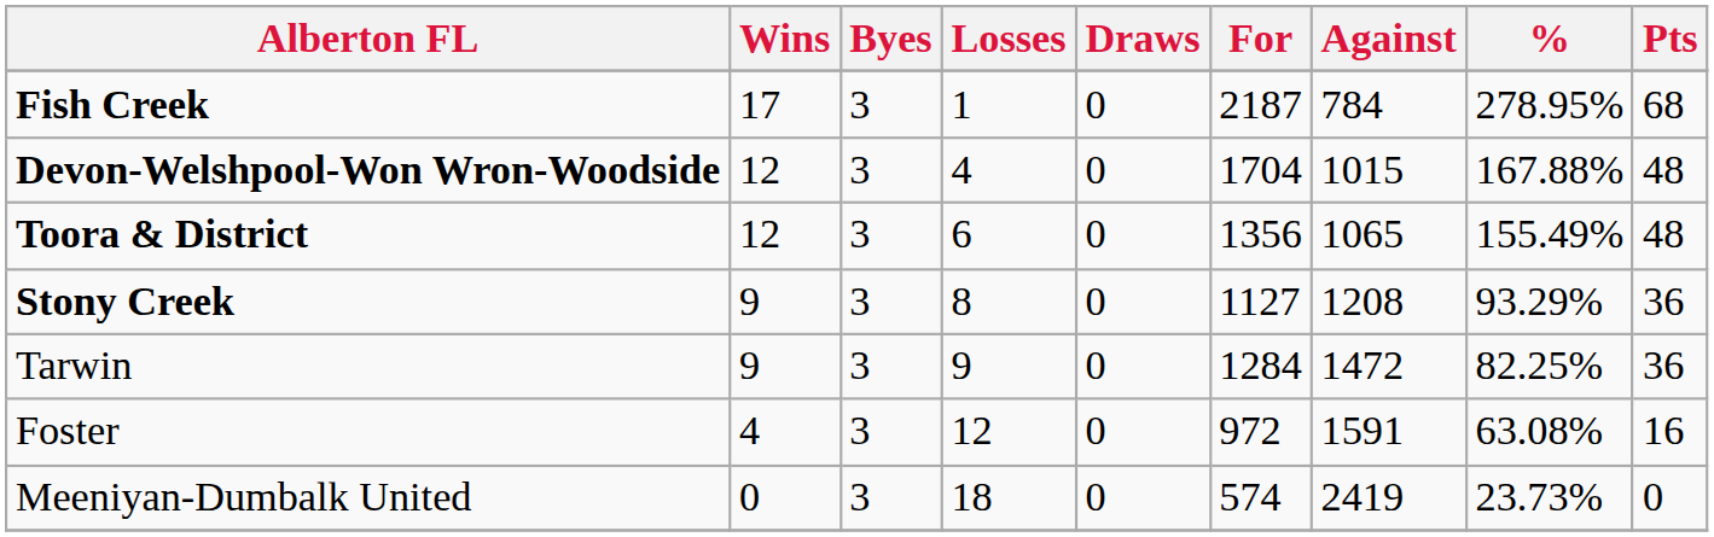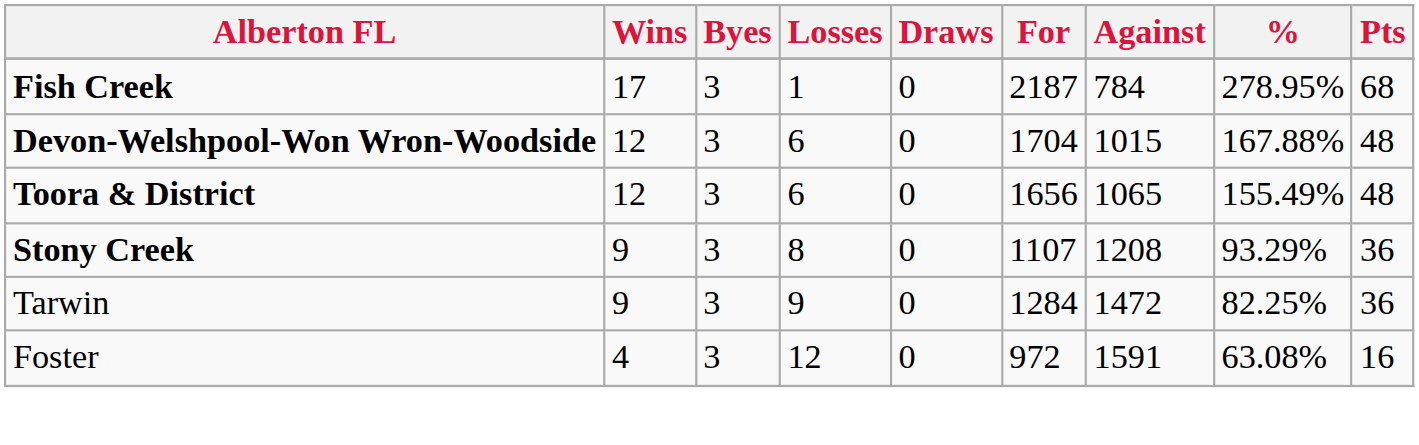Devon-Welshpool-Won Wron-Woodside | Losses: 4 -> 6
Toora & District | For: 1356 -> 1656
Stony Creek | For: 1127 -> 1107
- row: Meeniyan-Dumbalk United | 0 | 3 | 18 | 0 | 574 | 2419 | 23.73% | 0
